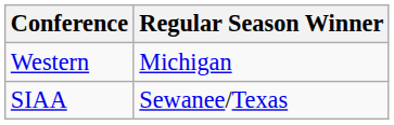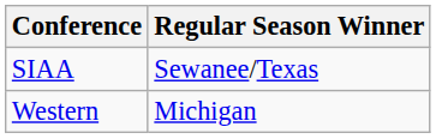rows swapped: SIAA <-> Western
